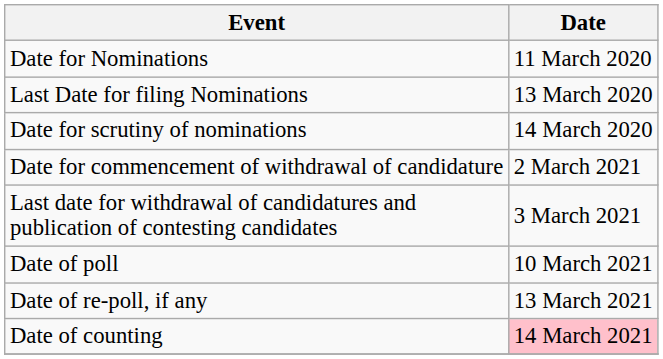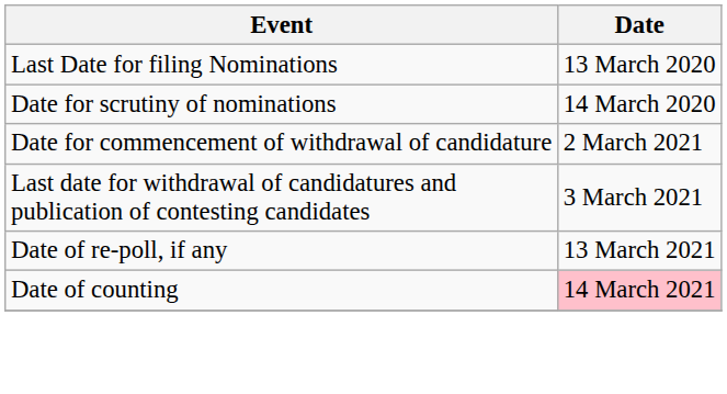- row: Date for Nominations | 11 March 2020
- row: Date of poll | 10 March 2021
